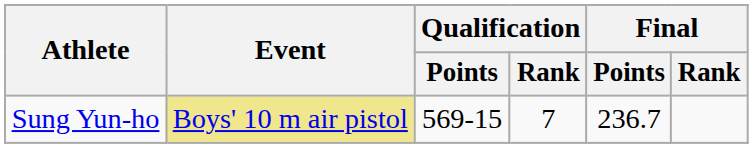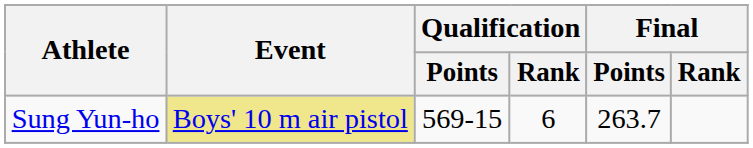Sung Yun-ho | Qualification / Rank: 7 -> 6
Sung Yun-ho | Final / Points: 236.7 -> 263.7
